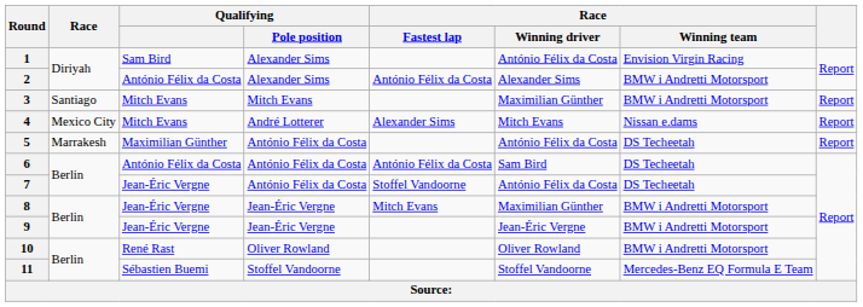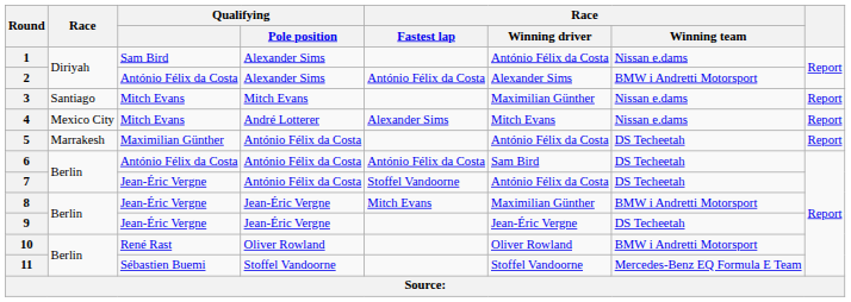1 | Race / Winning team: Envision Virgin Racing -> Nissan e.dams
3 | Race / Winning team: BMW i Andretti Motorsport -> Nissan e.dams
9 | Race / Winning team: BMW i Andretti Motorsport -> DS Techeetah
